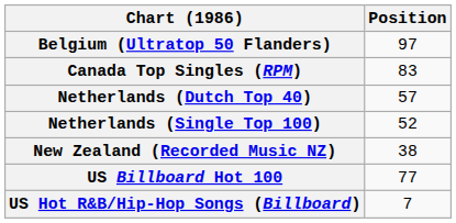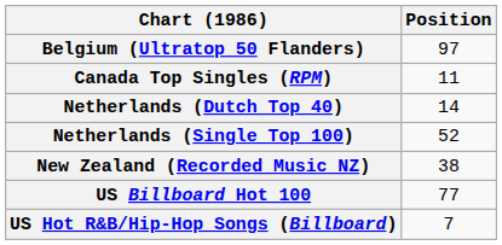Canada Top Singles (RPM) | Position: 83 -> 11
Netherlands (Dutch Top 40) | Position: 57 -> 14
